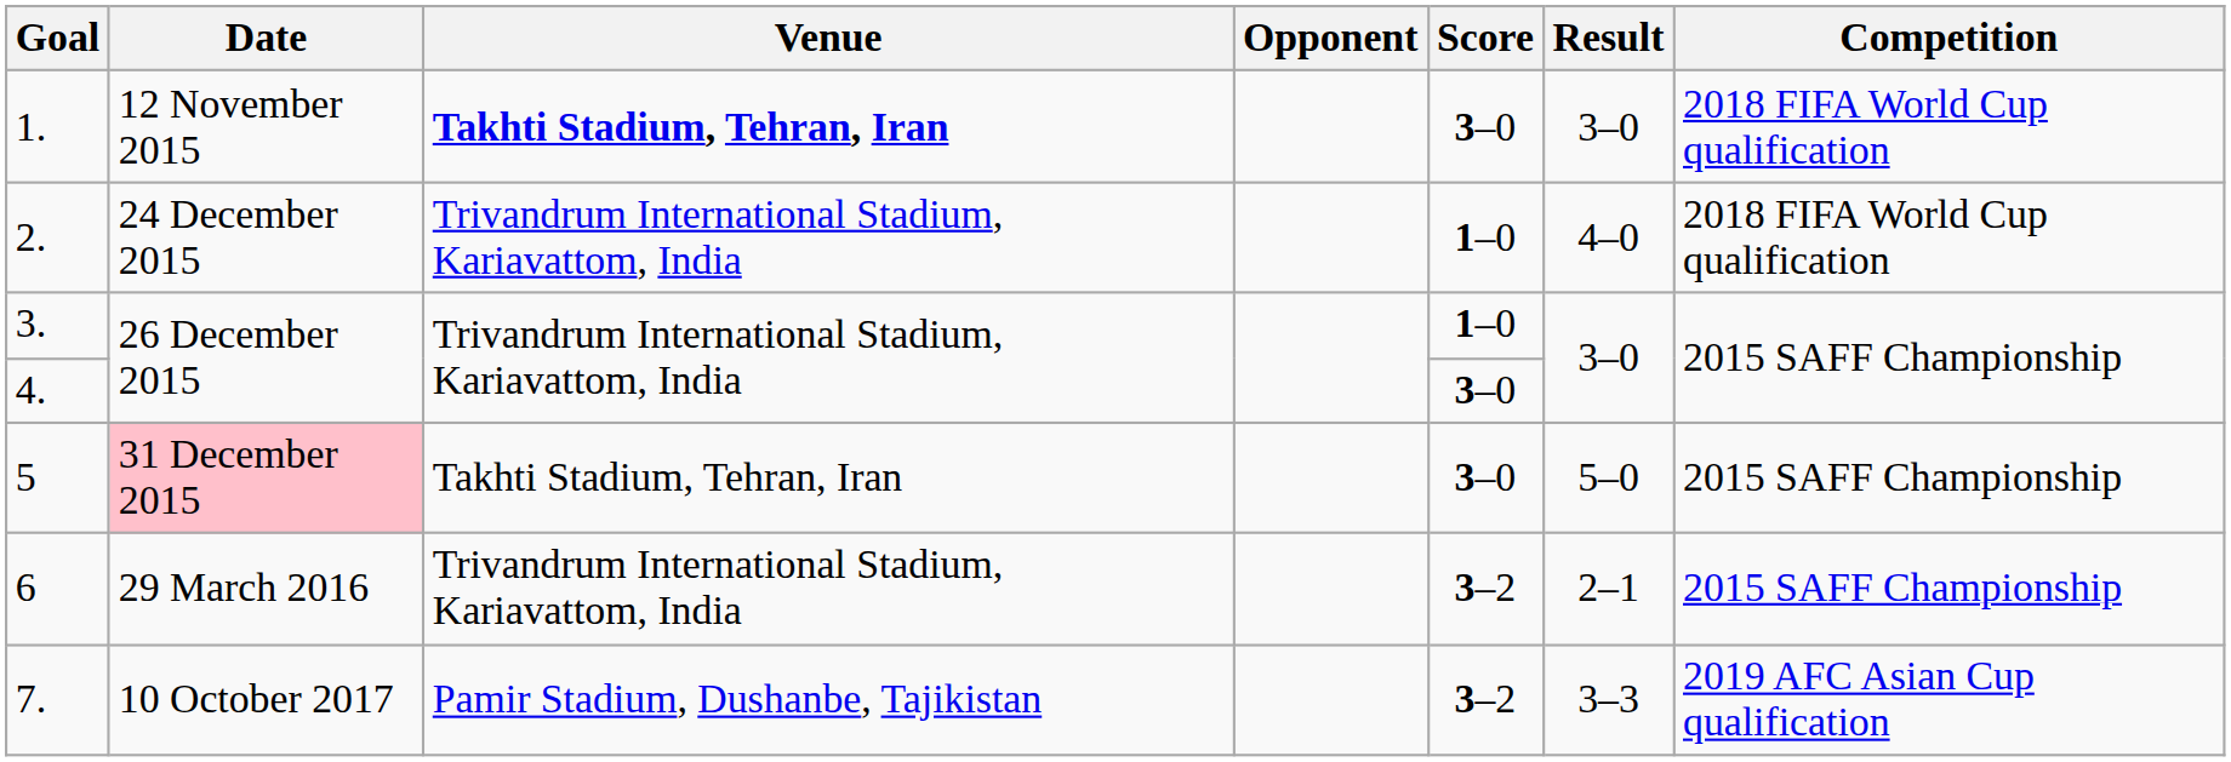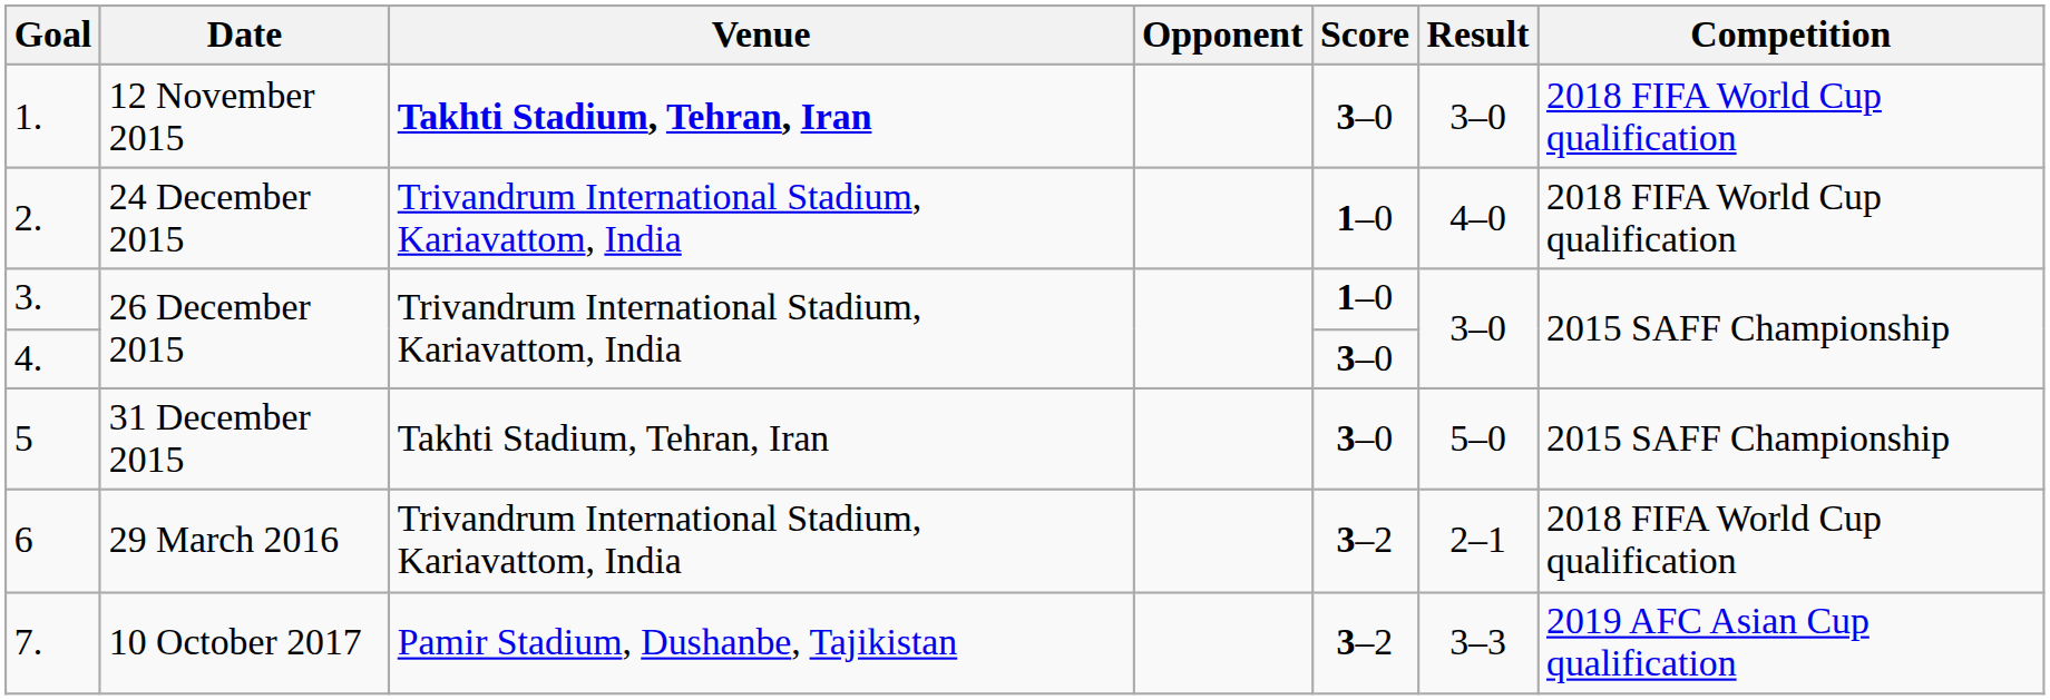5 | Date: pink background -> no background
6 | Competition: 2015 SAFF Championship -> 2018 FIFA World Cup qualification
